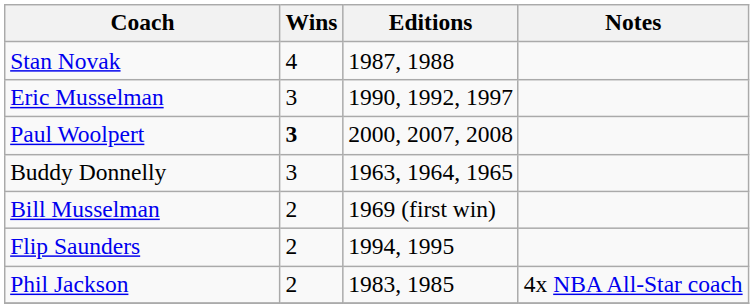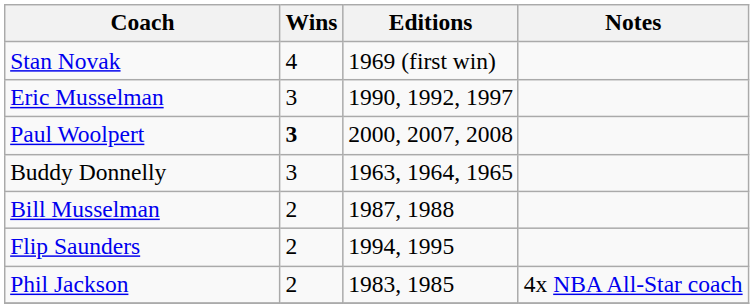Stan Novak | Editions: 1987, 1988 -> 1969 (first win)
Bill Musselman | Editions: 1969 (first win) -> 1987, 1988
